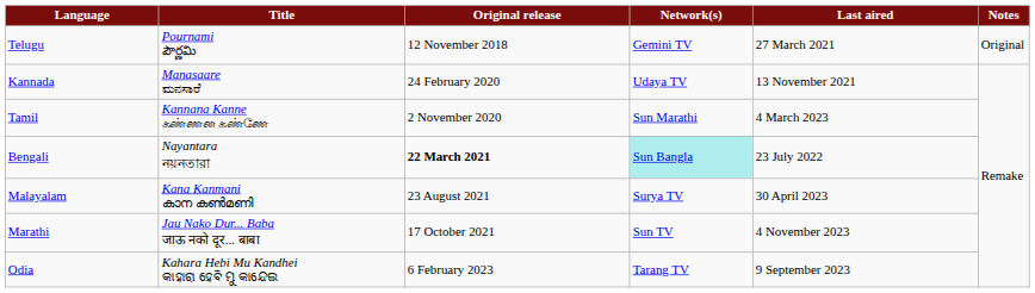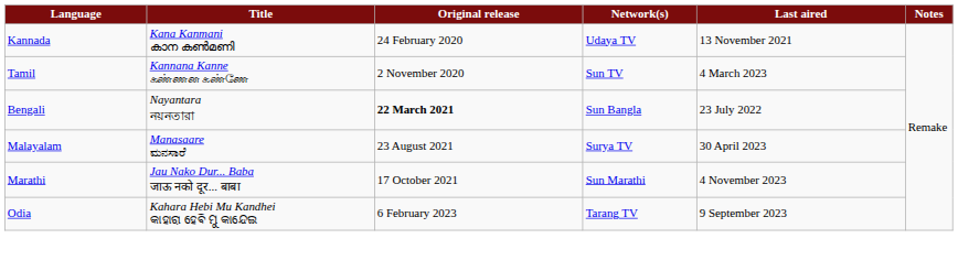- row: Telugu | Pournami పౌర్ణమి | 12 November 2018 | Gemini TV | 27 March 2021 | Original
Kannada | Title: Manasaare ಮನಸಾರೆ -> Kana Kanmani കാന കൺമണി
Tamil | Network(s): Sun Marathi -> Sun TV
Bengali | Network(s): paleturquoise background -> no background
Malayalam | Title: Kana Kanmani കാന കൺമണി -> Manasaare ಮನಸಾರೆ
Marathi | Network(s): Sun TV -> Sun Marathi
